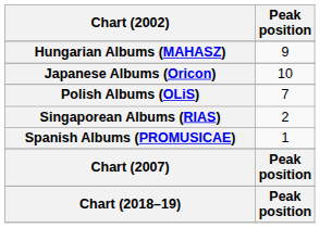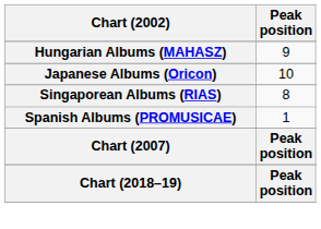- row: Polish Albums (OLiS) | 7
Singaporean Albums (RIAS) | Peak position: 2 -> 8
